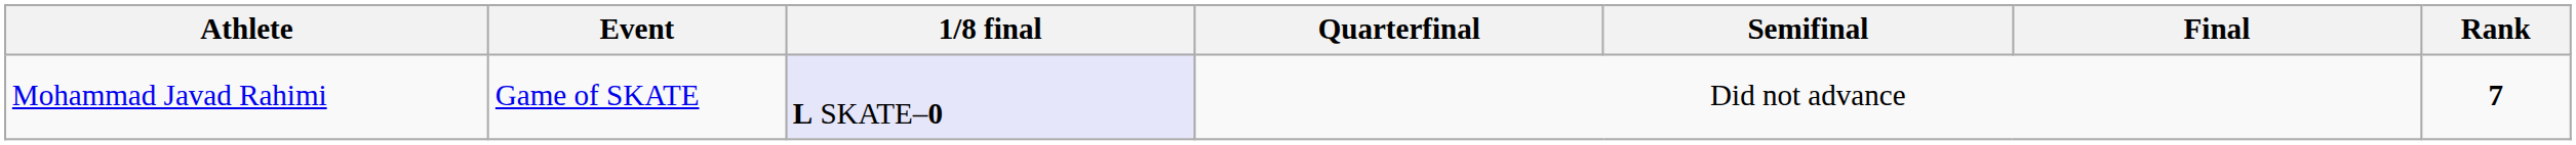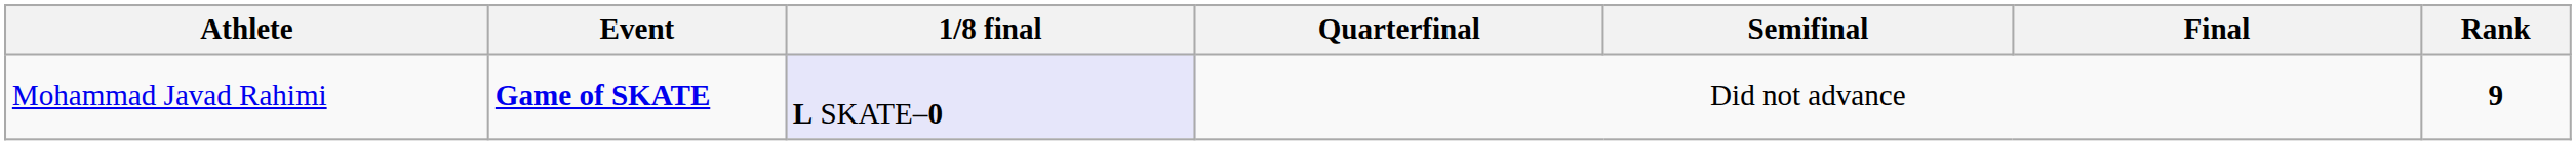Mohammad Javad Rahimi | Event: normal -> bold
Mohammad Javad Rahimi | Rank: 7 -> 9
